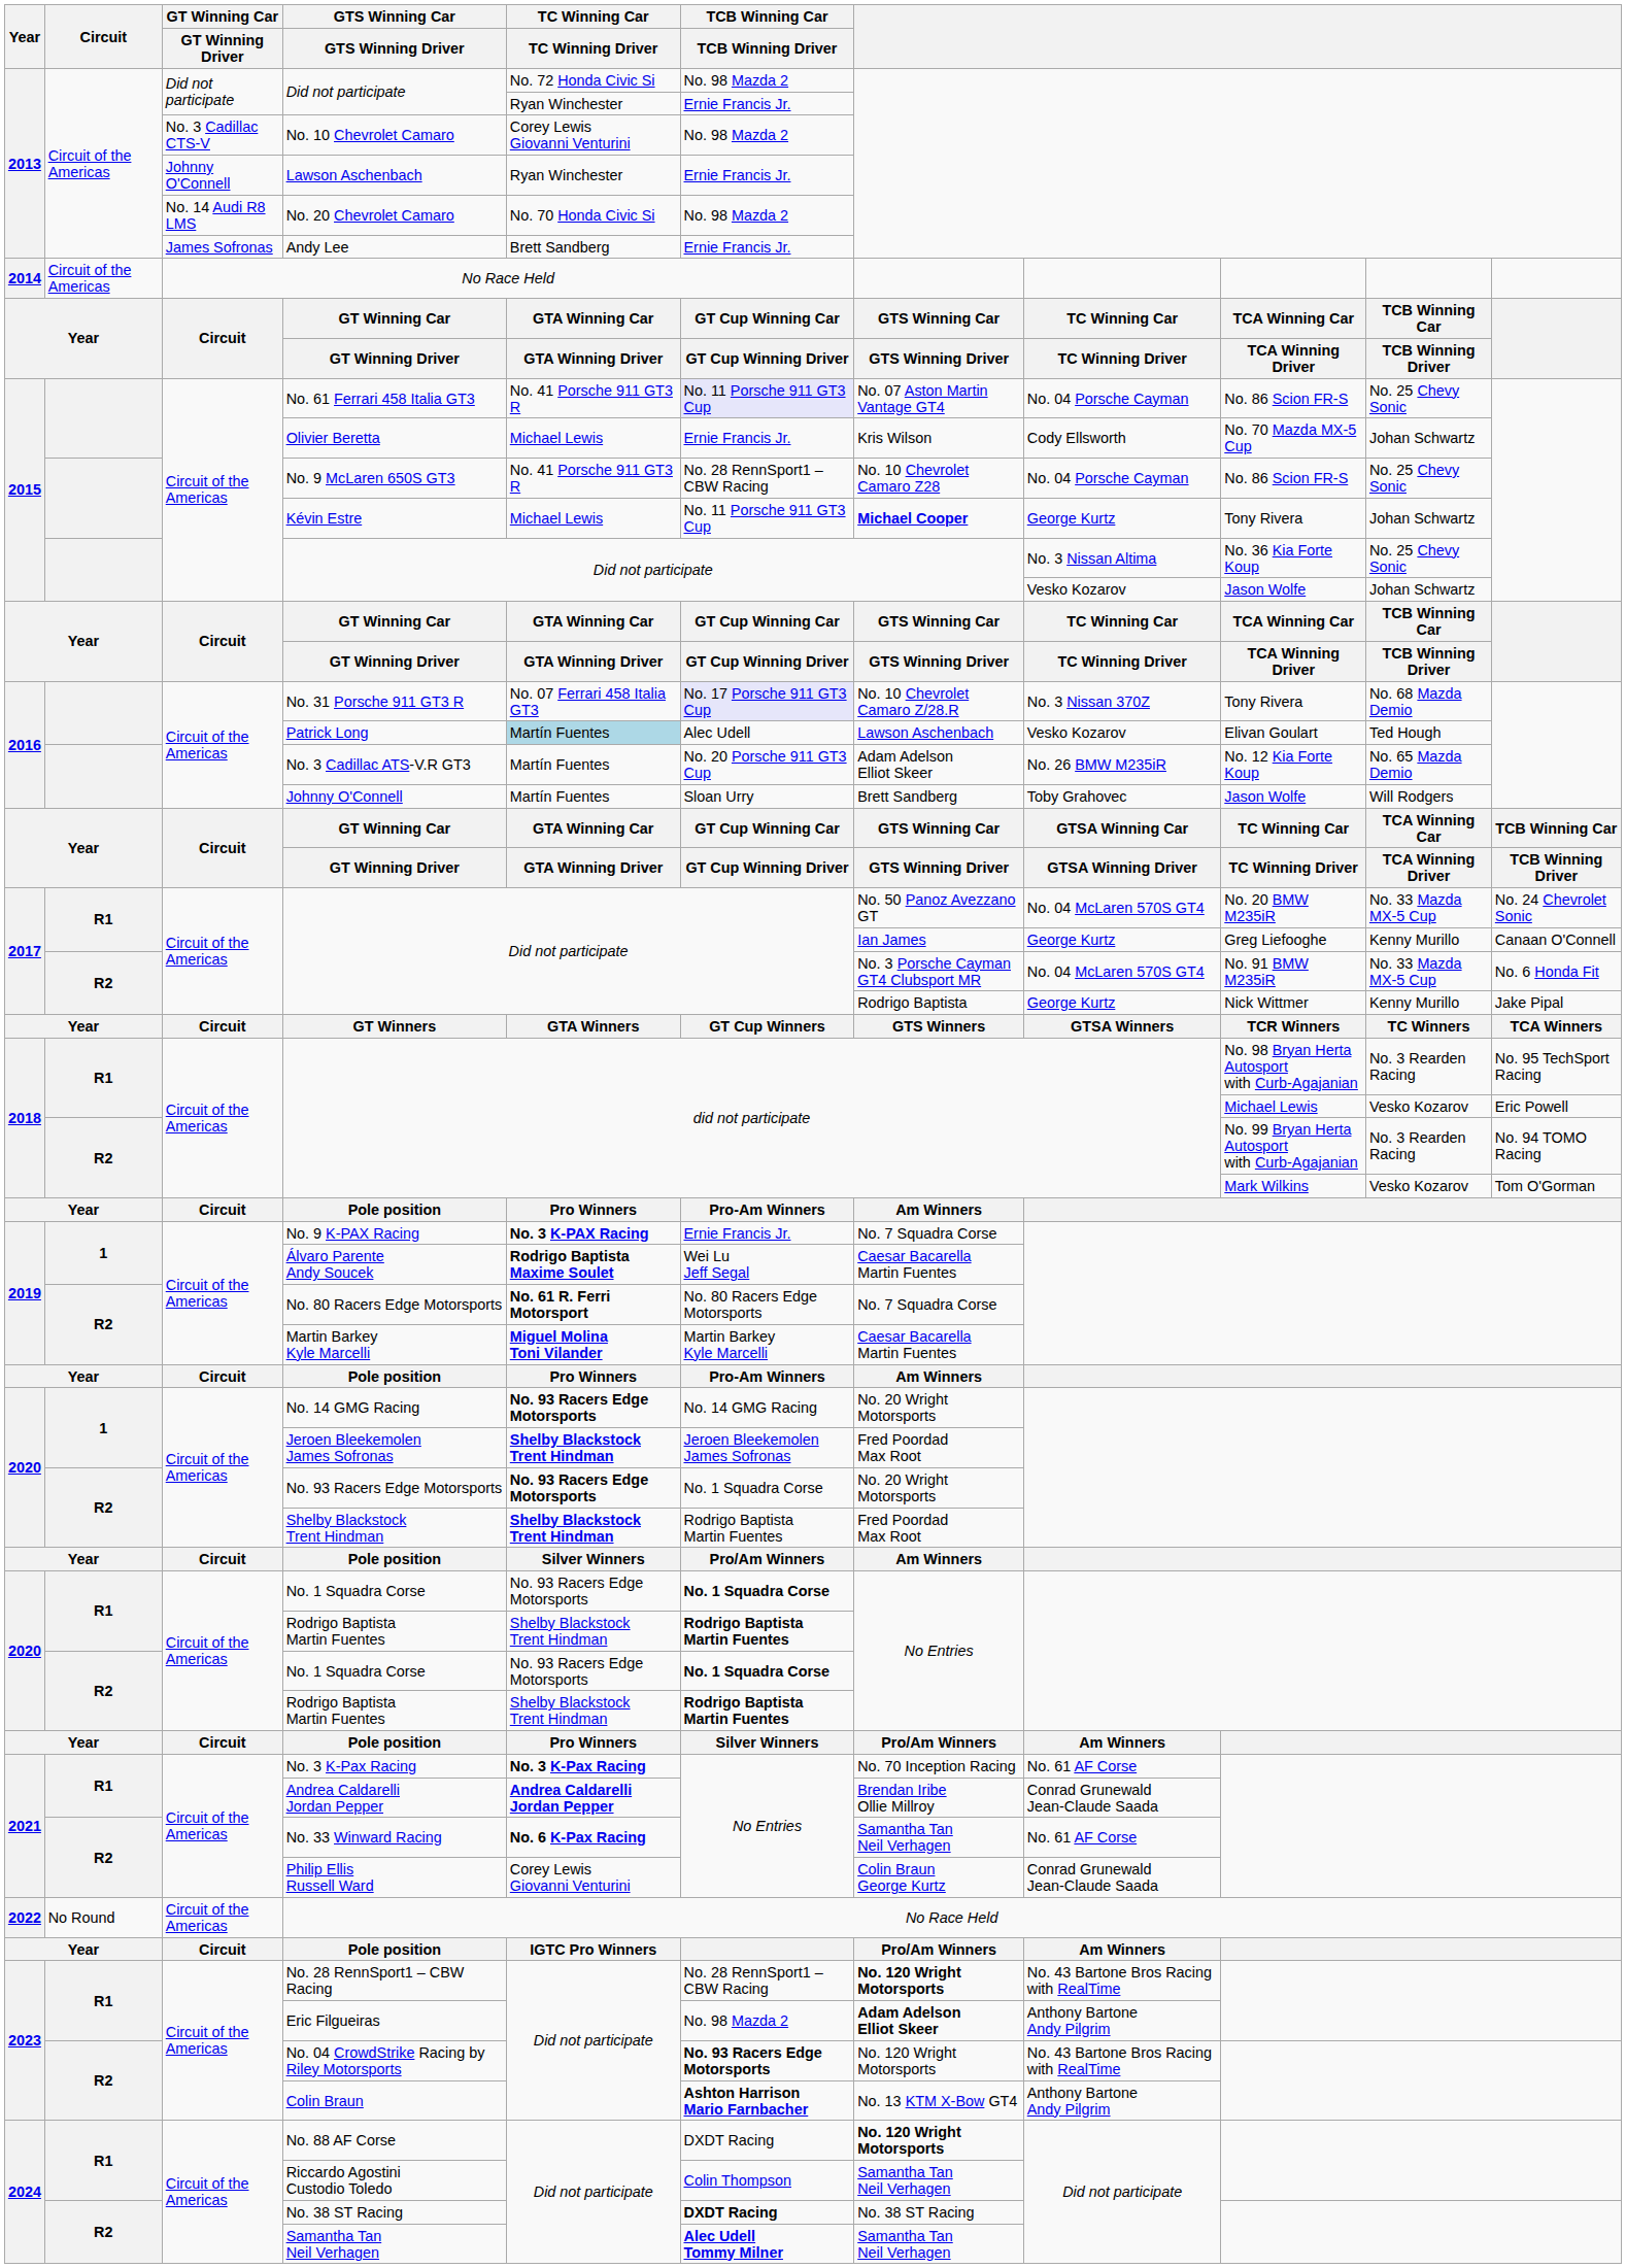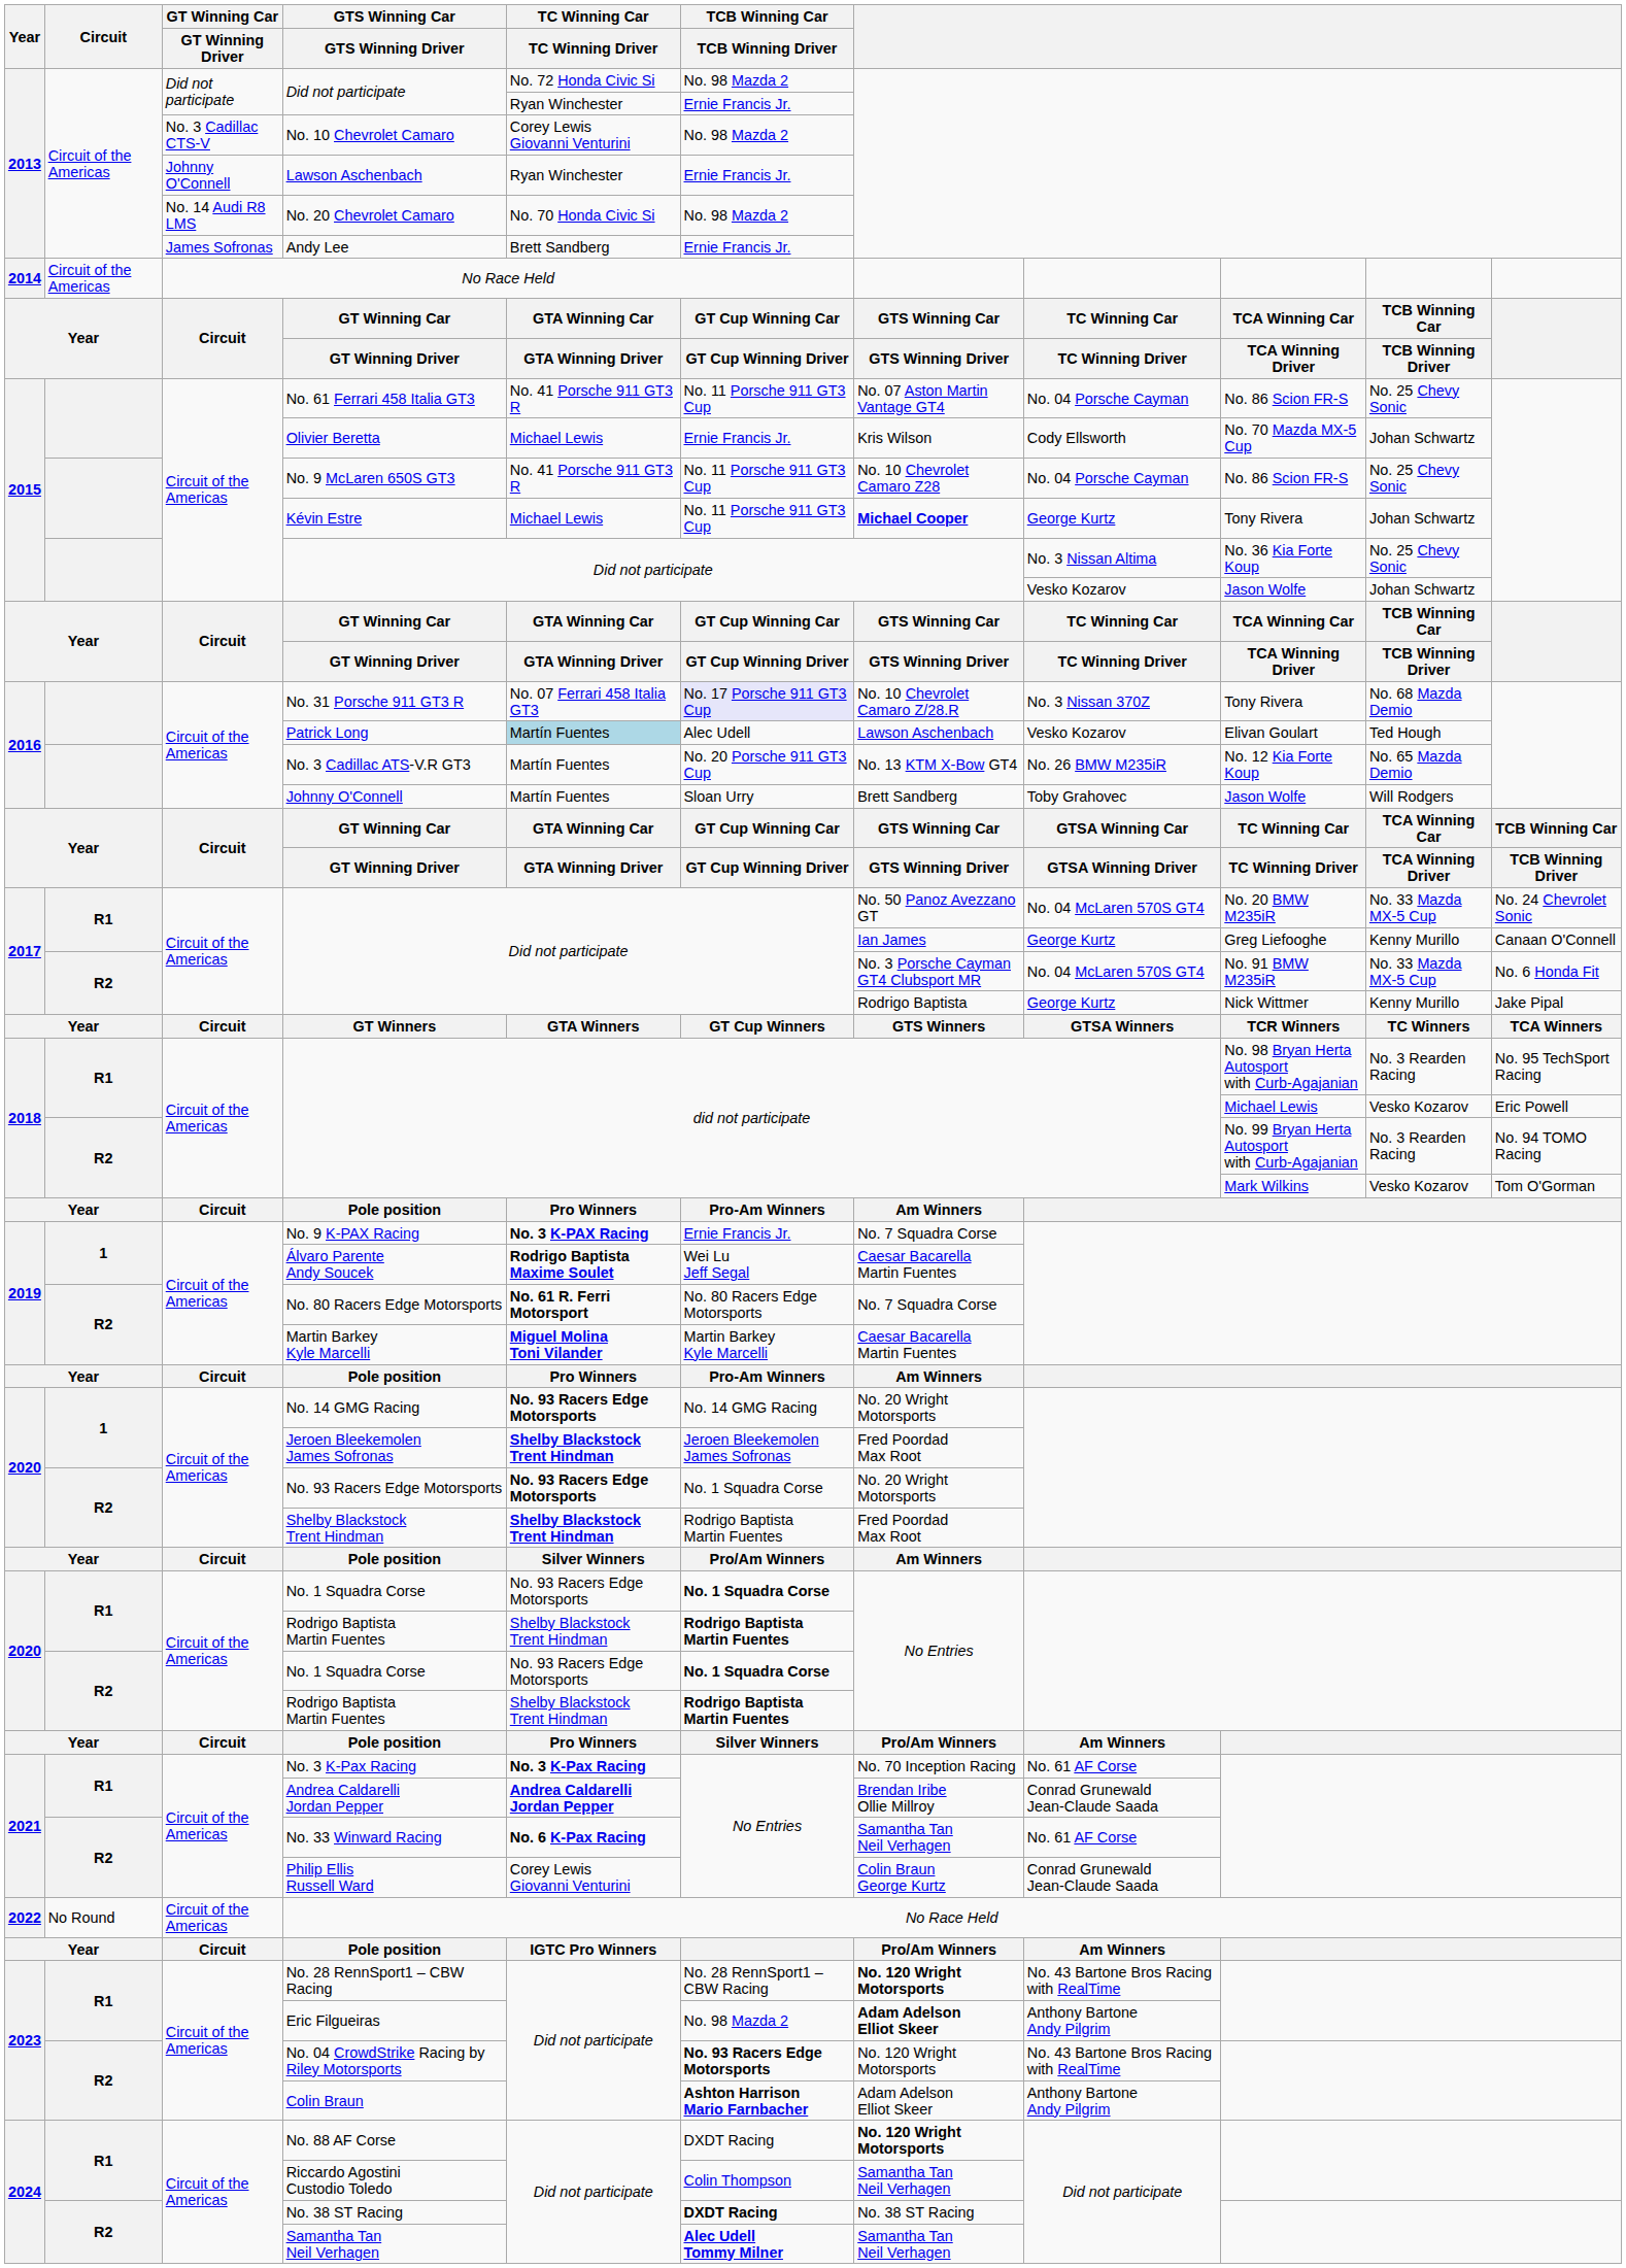No. 61 Ferrari 458 Italia GT3 | TCB Winning Car / TCB Winning Driver: lavender background -> no background
No. 9 McLaren 650S GT3 | TCB Winning Car / TCB Winning Driver: No. 28 RennSport1 – CBW Racing -> No. 11 Porsche 911 GT3 Cup
No. 3 Cadillac ATS-V.R GT3 | column 7: Adam Adelson Elliot Skeer -> No. 13 KTM X-Bow GT4
Colin Braun | column 7: No. 13 KTM X-Bow GT4 -> Adam Adelson Elliot Skeer
